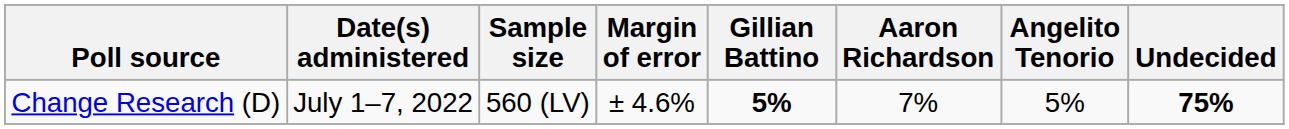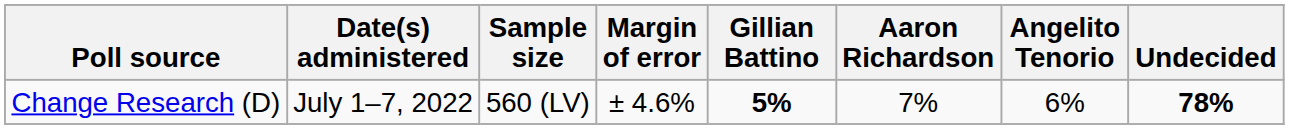Change Research (D) | Angelito Tenorio: 5% -> 6%
Change Research (D) | Undecided: 75% -> 78%
